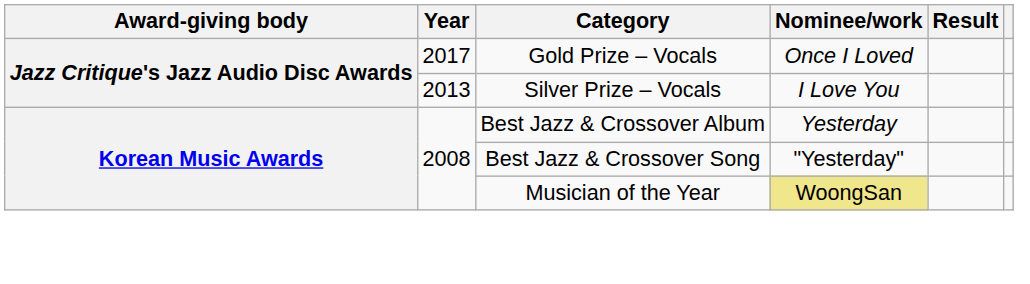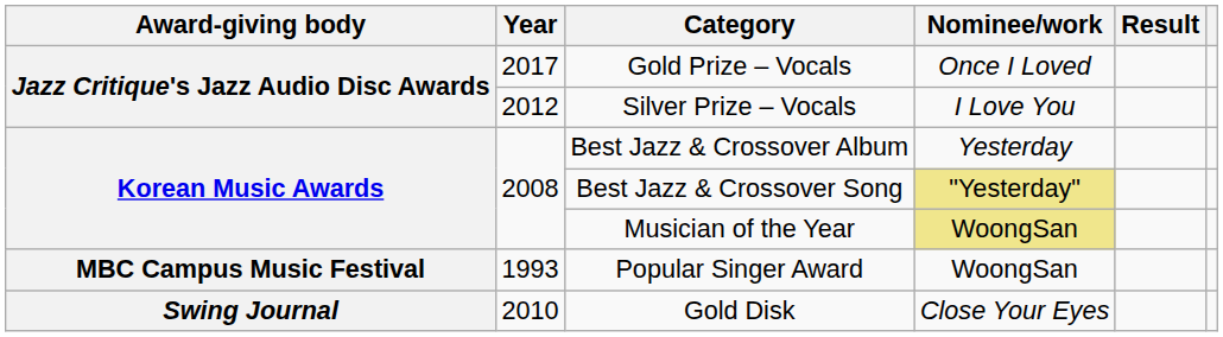Silver Prize – Vocals | Year: 2013 -> 2012
Best Jazz & Crossover Song | Nominee/work: no background -> khaki background
+ row: MBC Campus Music Festival | 1993 | Popular Singer Award | WoongSan
+ row: Swing Journal | 2010 | Gold Disk | Close Your Eyes
